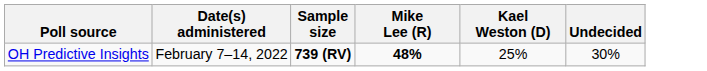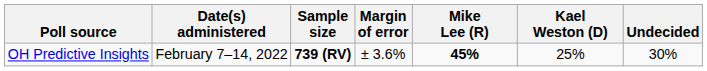+ column: Margin of error | ± 3.6%
OH Predictive Insights | Mike Lee (R): 48% -> 45%
